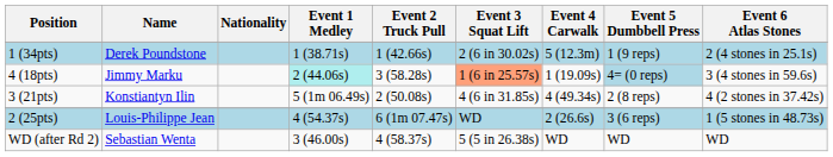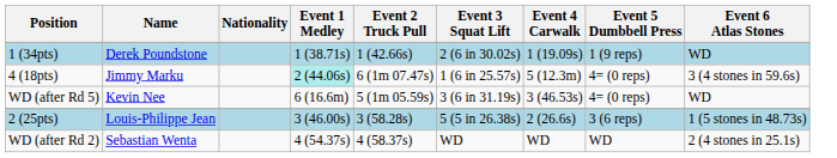1 (34pts) | Event 4 Carwalk: 5 (12.3m) -> 1 (19.09s)
1 (34pts) | Event 6 Atlas Stones: 2 (4 stones in 25.1s) -> WD
4 (18pts) | Event 2 Truck Pull: 3 (58.28s) -> 6 (1m 07.47s)
4 (18pts) | Event 3 Squat Lift: lightsalmon background -> no background
4 (18pts) | Event 4 Carwalk: 1 (19.09s) -> 5 (12.3m)
4 (18pts) | Event 5 Dumbbell Press: lightblue background -> no background
+ row: WD (after Rd 5) | Kevin Nee | 6 (16.6m) | 5 (1m 05.59s) | 3 (6 in 31.19s) | 3 (46.53s) | 4= (0 reps) | WD
- row: 3 (21pts) | Konstiantyn Ilin | 5 (1m 06.49s) | 2 (50.08s) | 4 (6 in 31.85s) | 4 (49.34s) | 2 (8 reps) | 4 (2 stones in 37.42s)
2 (25pts) | Event 1 Medley: 4 (54.37s) -> 3 (46.00s)
2 (25pts) | Event 2 Truck Pull: 6 (1m 07.47s) -> 3 (58.28s)
2 (25pts) | Event 3 Squat Lift: WD -> 5 (5 in 26.38s)
WD (after Rd 2) | Event 1 Medley: 3 (46.00s) -> 4 (54.37s)
WD (after Rd 2) | Event 3 Squat Lift: 5 (5 in 26.38s) -> WD
WD (after Rd 2) | Event 6 Atlas Stones: WD -> 2 (4 stones in 25.1s)
